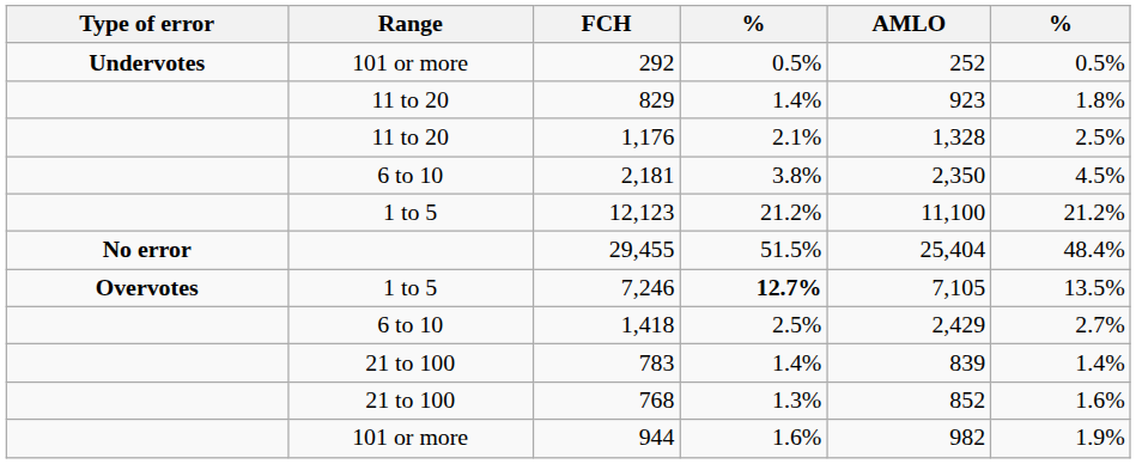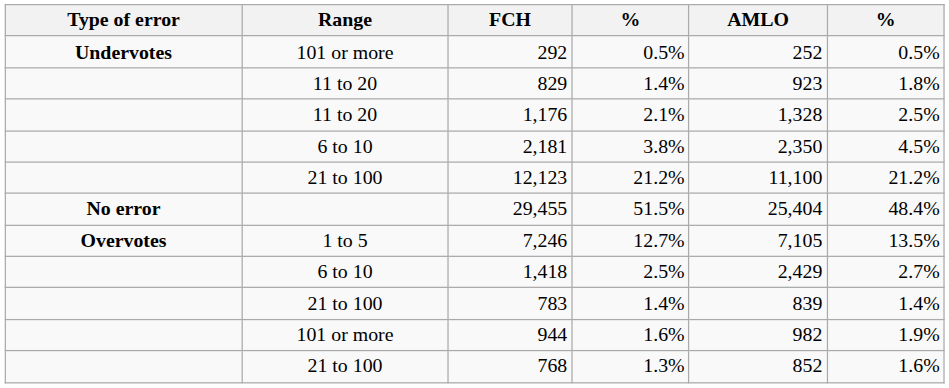12,123 | Range: 1 to 5 -> 21 to 100
7,246 | column 4: bold -> normal
rows swapped: 768 <-> 944
